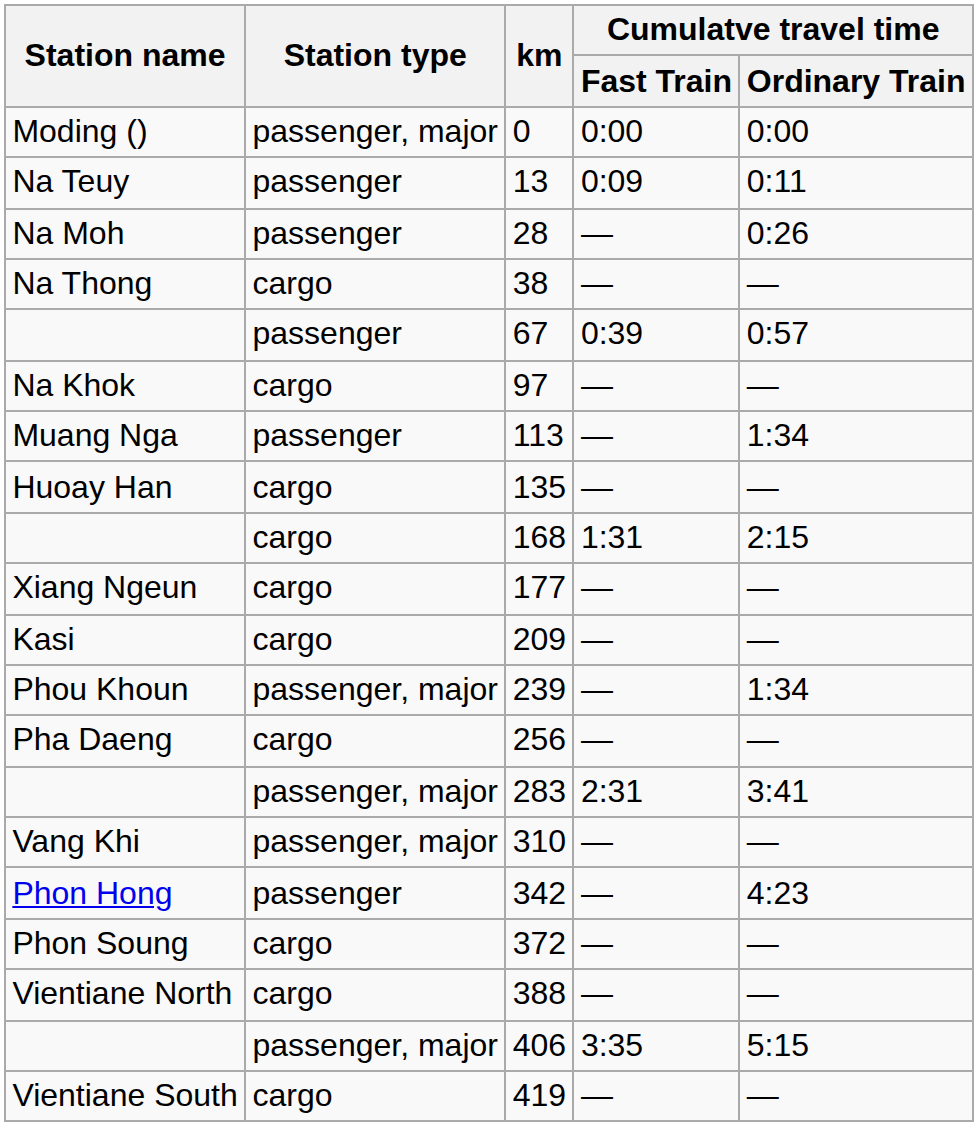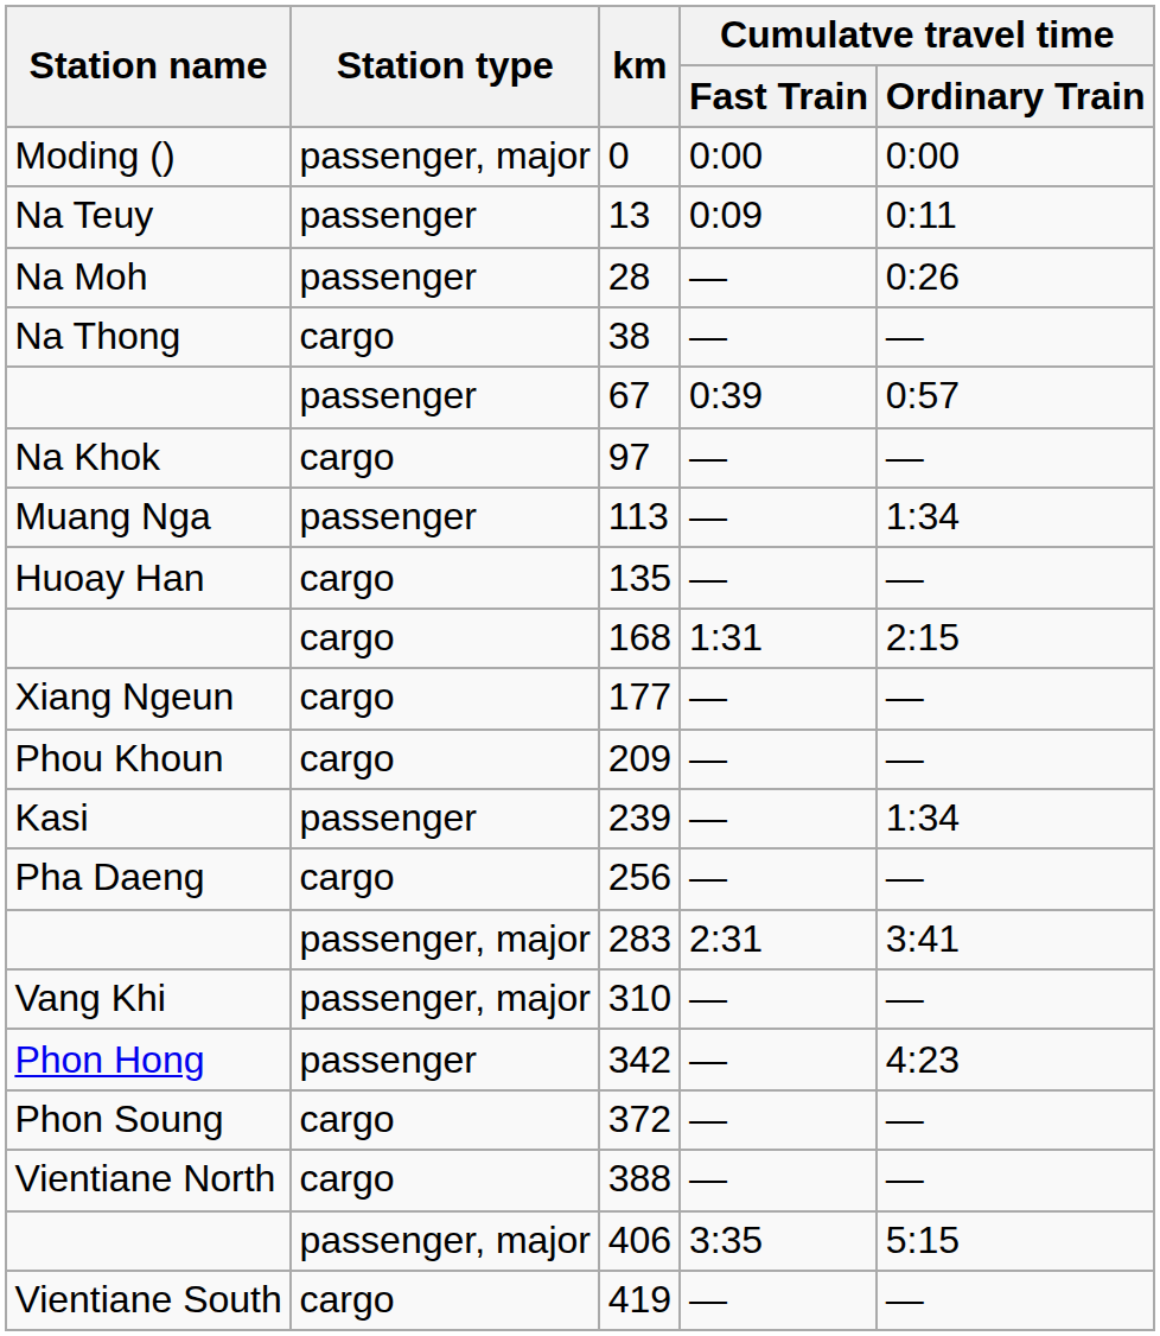209 | Station name: Kasi -> Phou Khoun
239 | Station name: Phou Khoun -> Kasi
239 | Station type: passenger, major -> passenger
